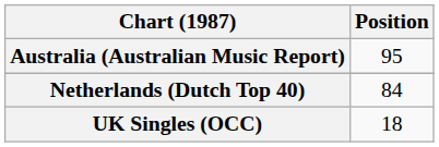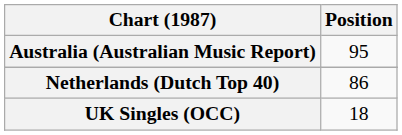Netherlands (Dutch Top 40) | Position: 84 -> 86
